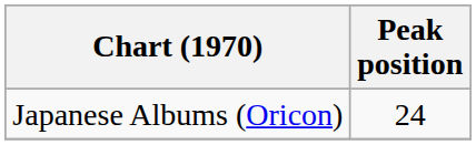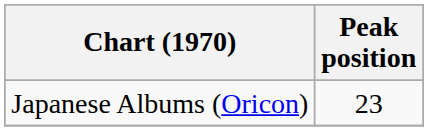Japanese Albums (Oricon) | Peak position: 24 -> 23
